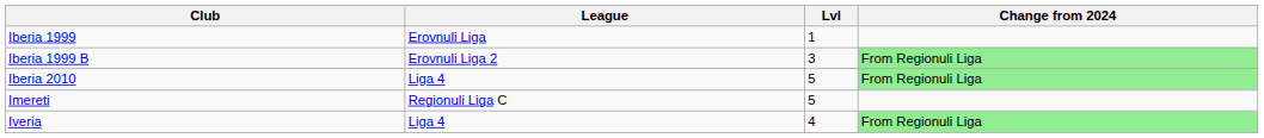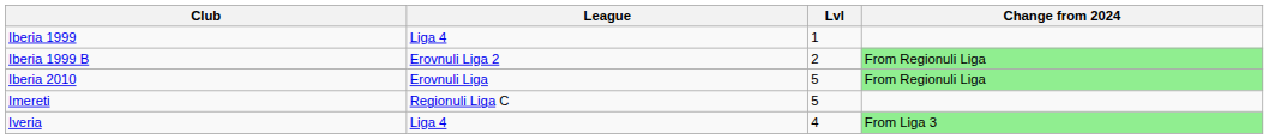Iberia 1999 | League: Erovnuli Liga -> Liga 4
Iberia 1999 B | Lvl: 3 -> 2
Iberia 2010 | League: Liga 4 -> Erovnuli Liga
Iveria | Change from 2024: From Regionuli Liga -> From Liga 3
